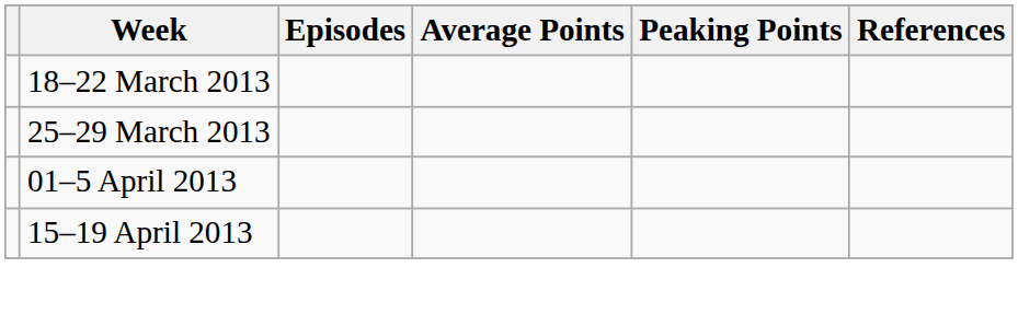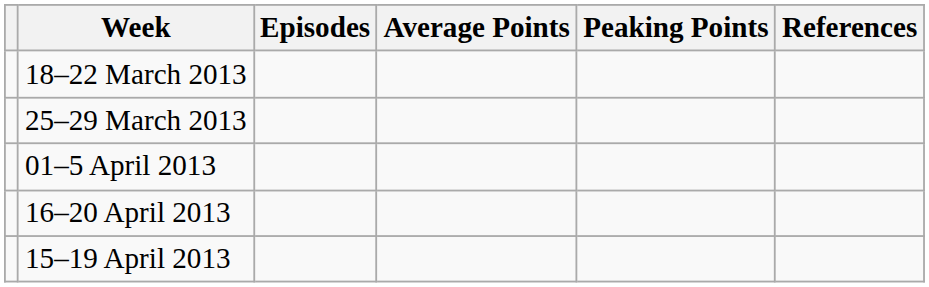+ row: 16–20 April 2013
